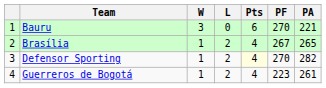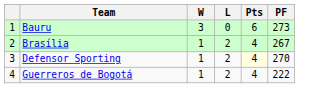- column: PA | 221 | 265 | 282 | 261
Bauru | PF: 270 -> 273
Guerreros de Bogotá | PF: 223 -> 222
